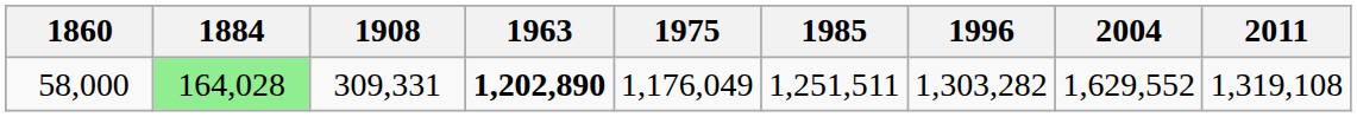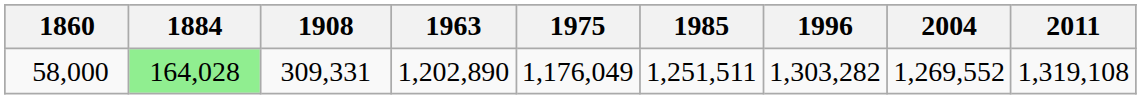58,000 | 1963: bold -> normal
58,000 | 2004: 1,629,552 -> 1,269,552
